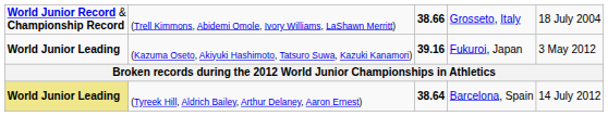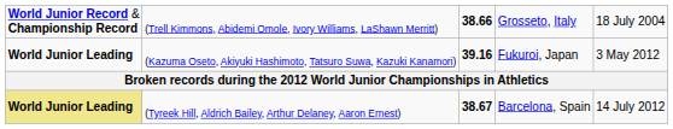(Tyreek Hill, Aldrich Bailey, Arthur Delaney, Aaron Ernest) | column 3: 38.64 -> 38.67
